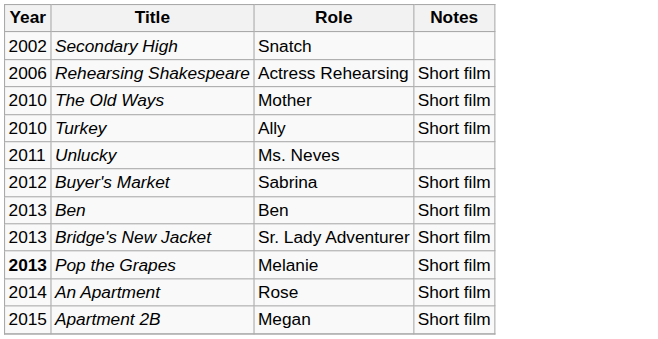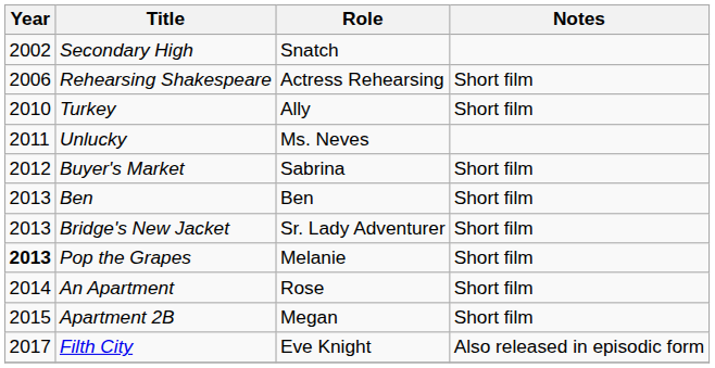- row: 2010 | The Old Ways | Mother | Short film
+ row: 2017 | Filth City | Eve Knight | Also released in episodic form
